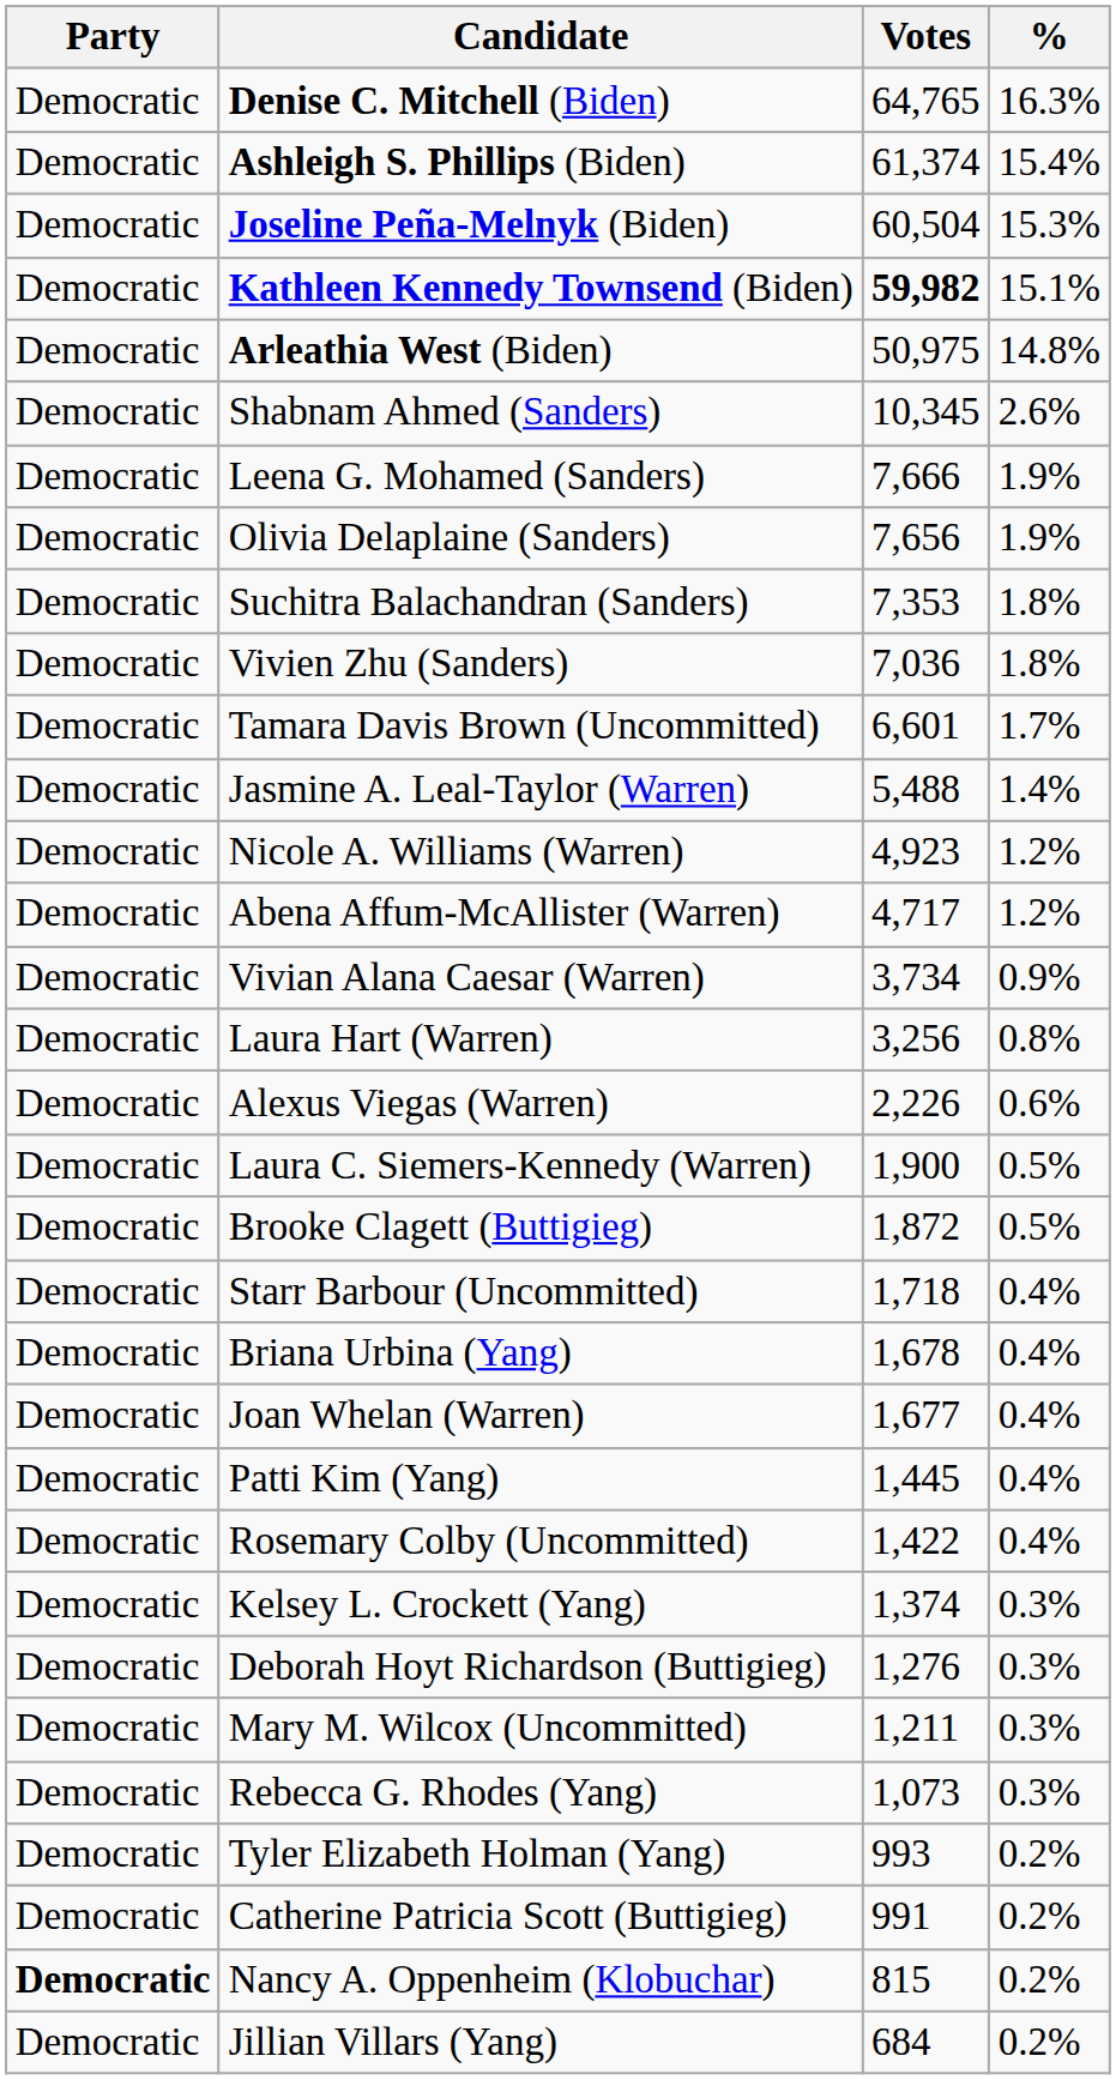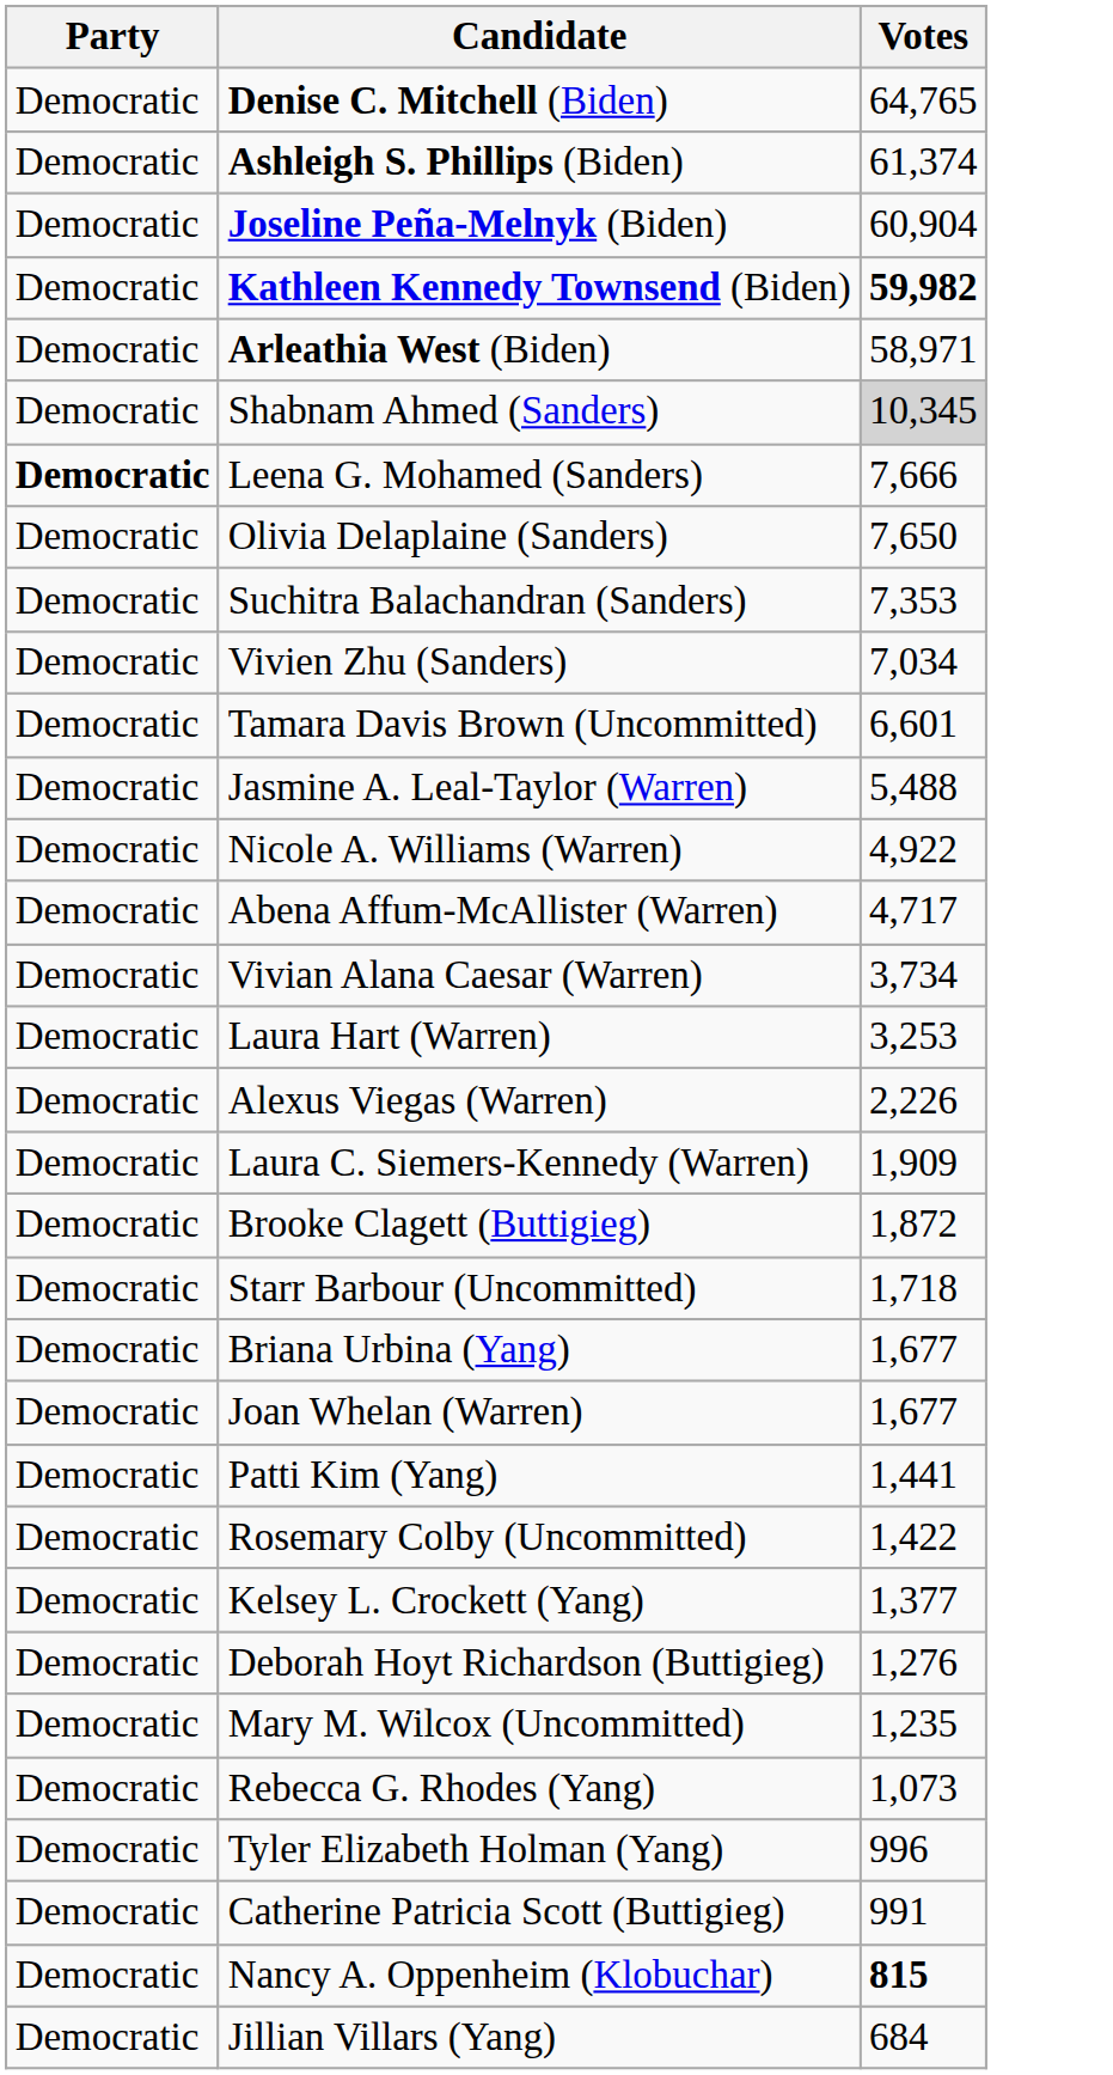- column: % | 16.3% | 15.4% | 15.3% | 15.1% | 14.8% | 2.6% | 1.9% | 1.9% | 1.8% | 1.8% | 1.7% | 1.4% | 1.2% | 1.2% | 0.9% | 0.8% | 0.6% | 0.5% | 0.5% | 0.4% | 0.4% | 0.4% | 0.4% | 0.4% | 0.3% | 0.3% | 0.3% | 0.3% | 0.2% | 0.2% | 0.2% | 0.2%
Joseline Peña-Melnyk (Biden) | Votes: 60,504 -> 60,904
Arleathia West (Biden) | Votes: 50,975 -> 58,971
Shabnam Ahmed (Sanders) | Votes: no background -> lightgrey background
Leena G. Mohamed (Sanders) | Party: normal -> bold
Olivia Delaplaine (Sanders) | Votes: 7,656 -> 7,650
Vivien Zhu (Sanders) | Votes: 7,036 -> 7,034
Nicole A. Williams (Warren) | Votes: 4,923 -> 4,922
Laura Hart (Warren) | Votes: 3,256 -> 3,253
Laura C. Siemers-Kennedy (Warren) | Votes: 1,900 -> 1,909
Briana Urbina (Yang) | Votes: 1,678 -> 1,677
Patti Kim (Yang) | Votes: 1,445 -> 1,441
Kelsey L. Crockett (Yang) | Votes: 1,374 -> 1,377
Mary M. Wilcox (Uncommitted) | Votes: 1,211 -> 1,235
Tyler Elizabeth Holman (Yang) | Votes: 993 -> 996
Nancy A. Oppenheim (Klobuchar) | Party: bold -> normal
Nancy A. Oppenheim (Klobuchar) | Votes: normal -> bold
